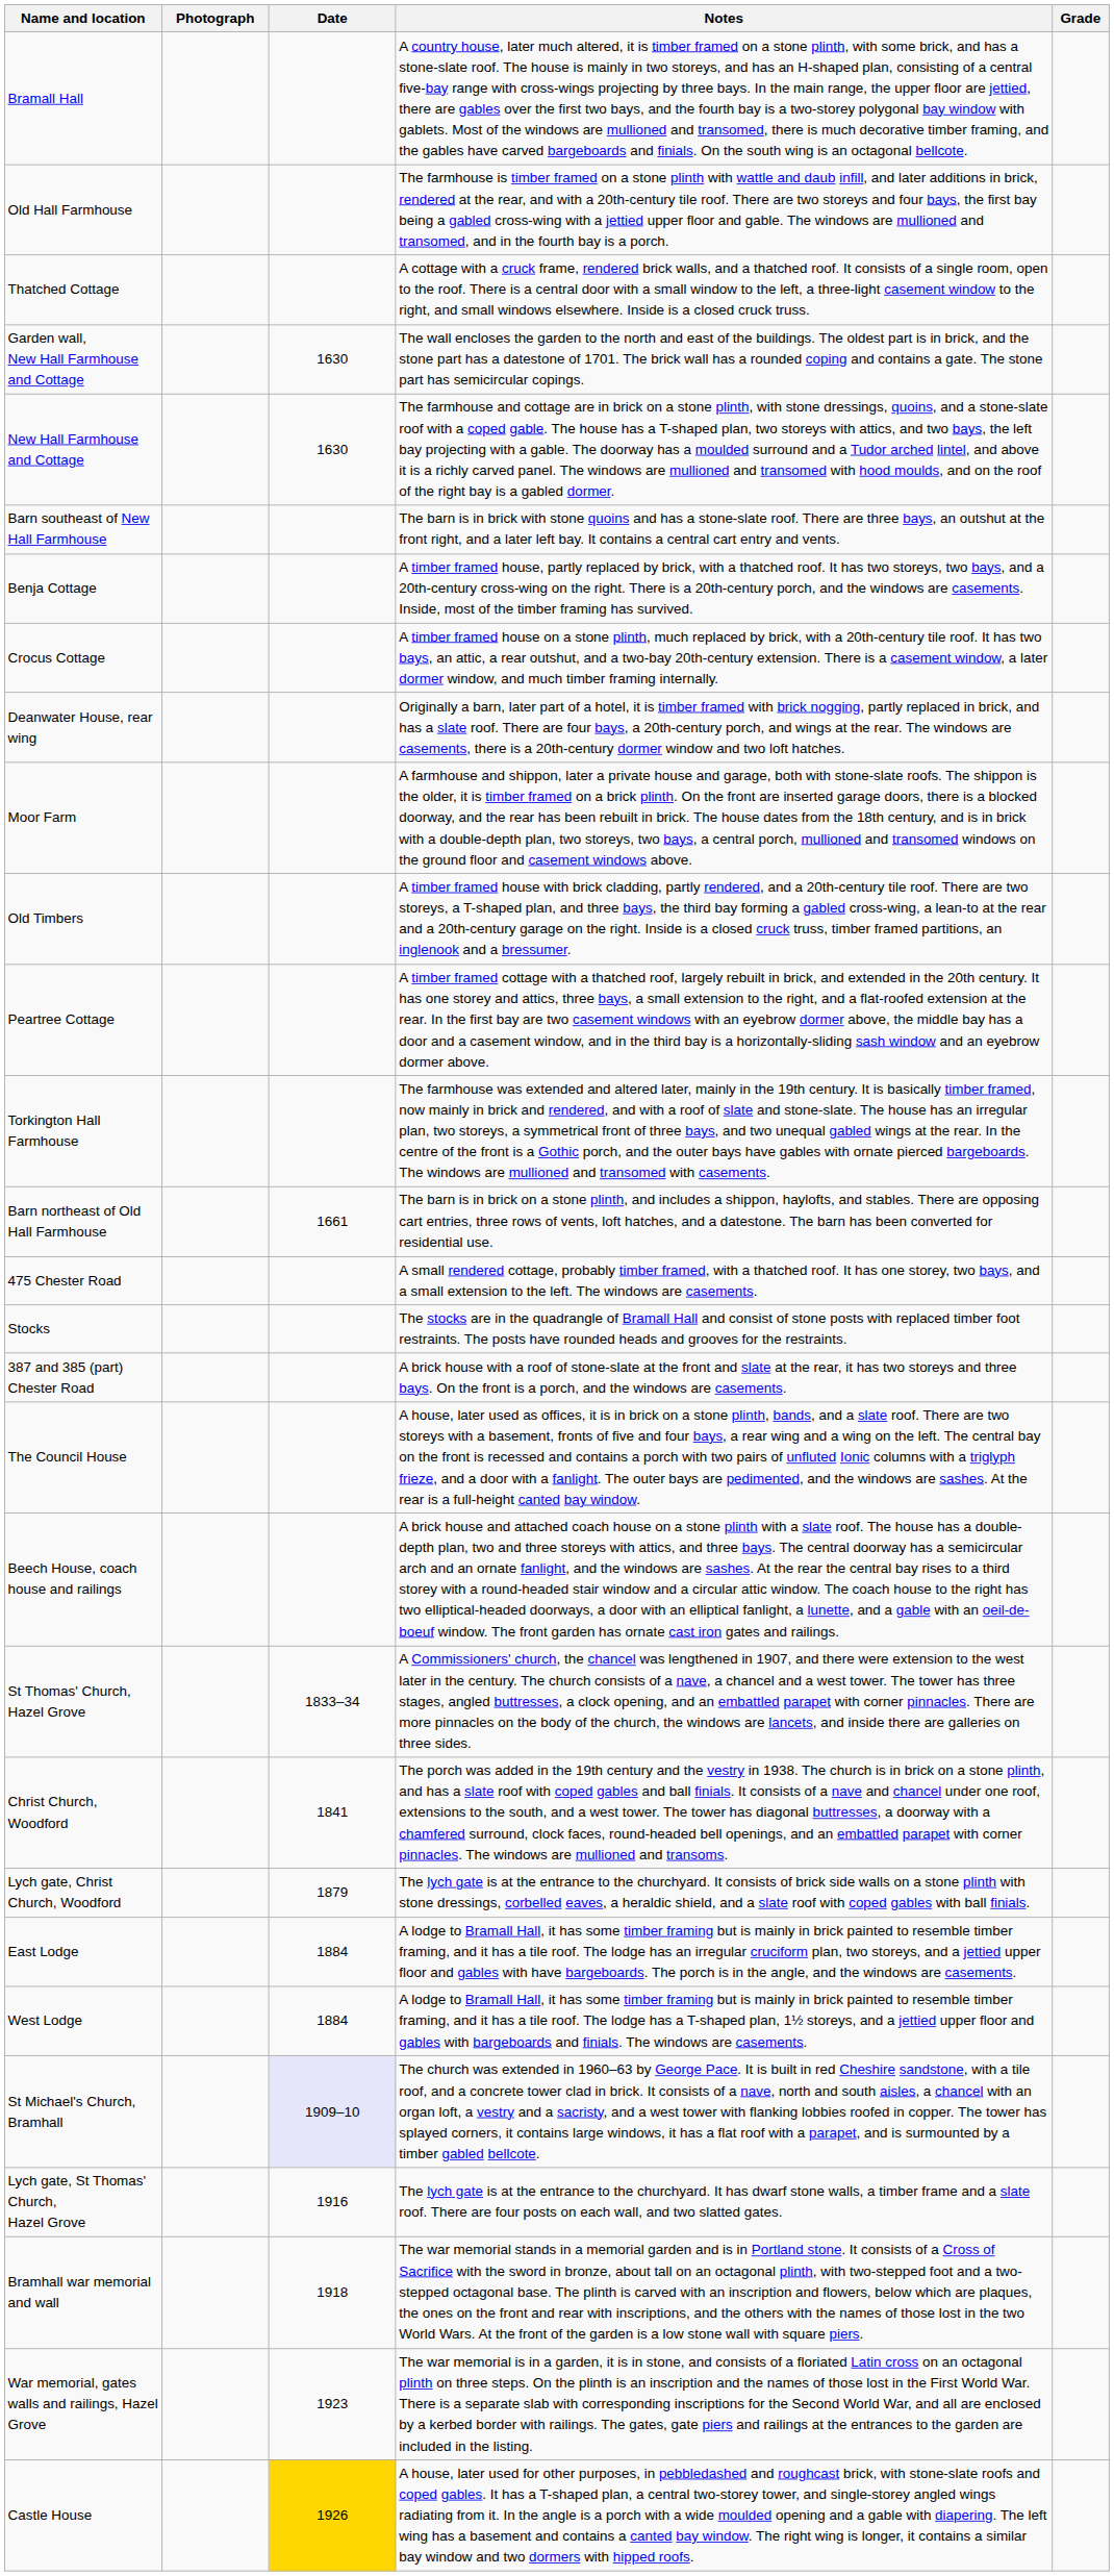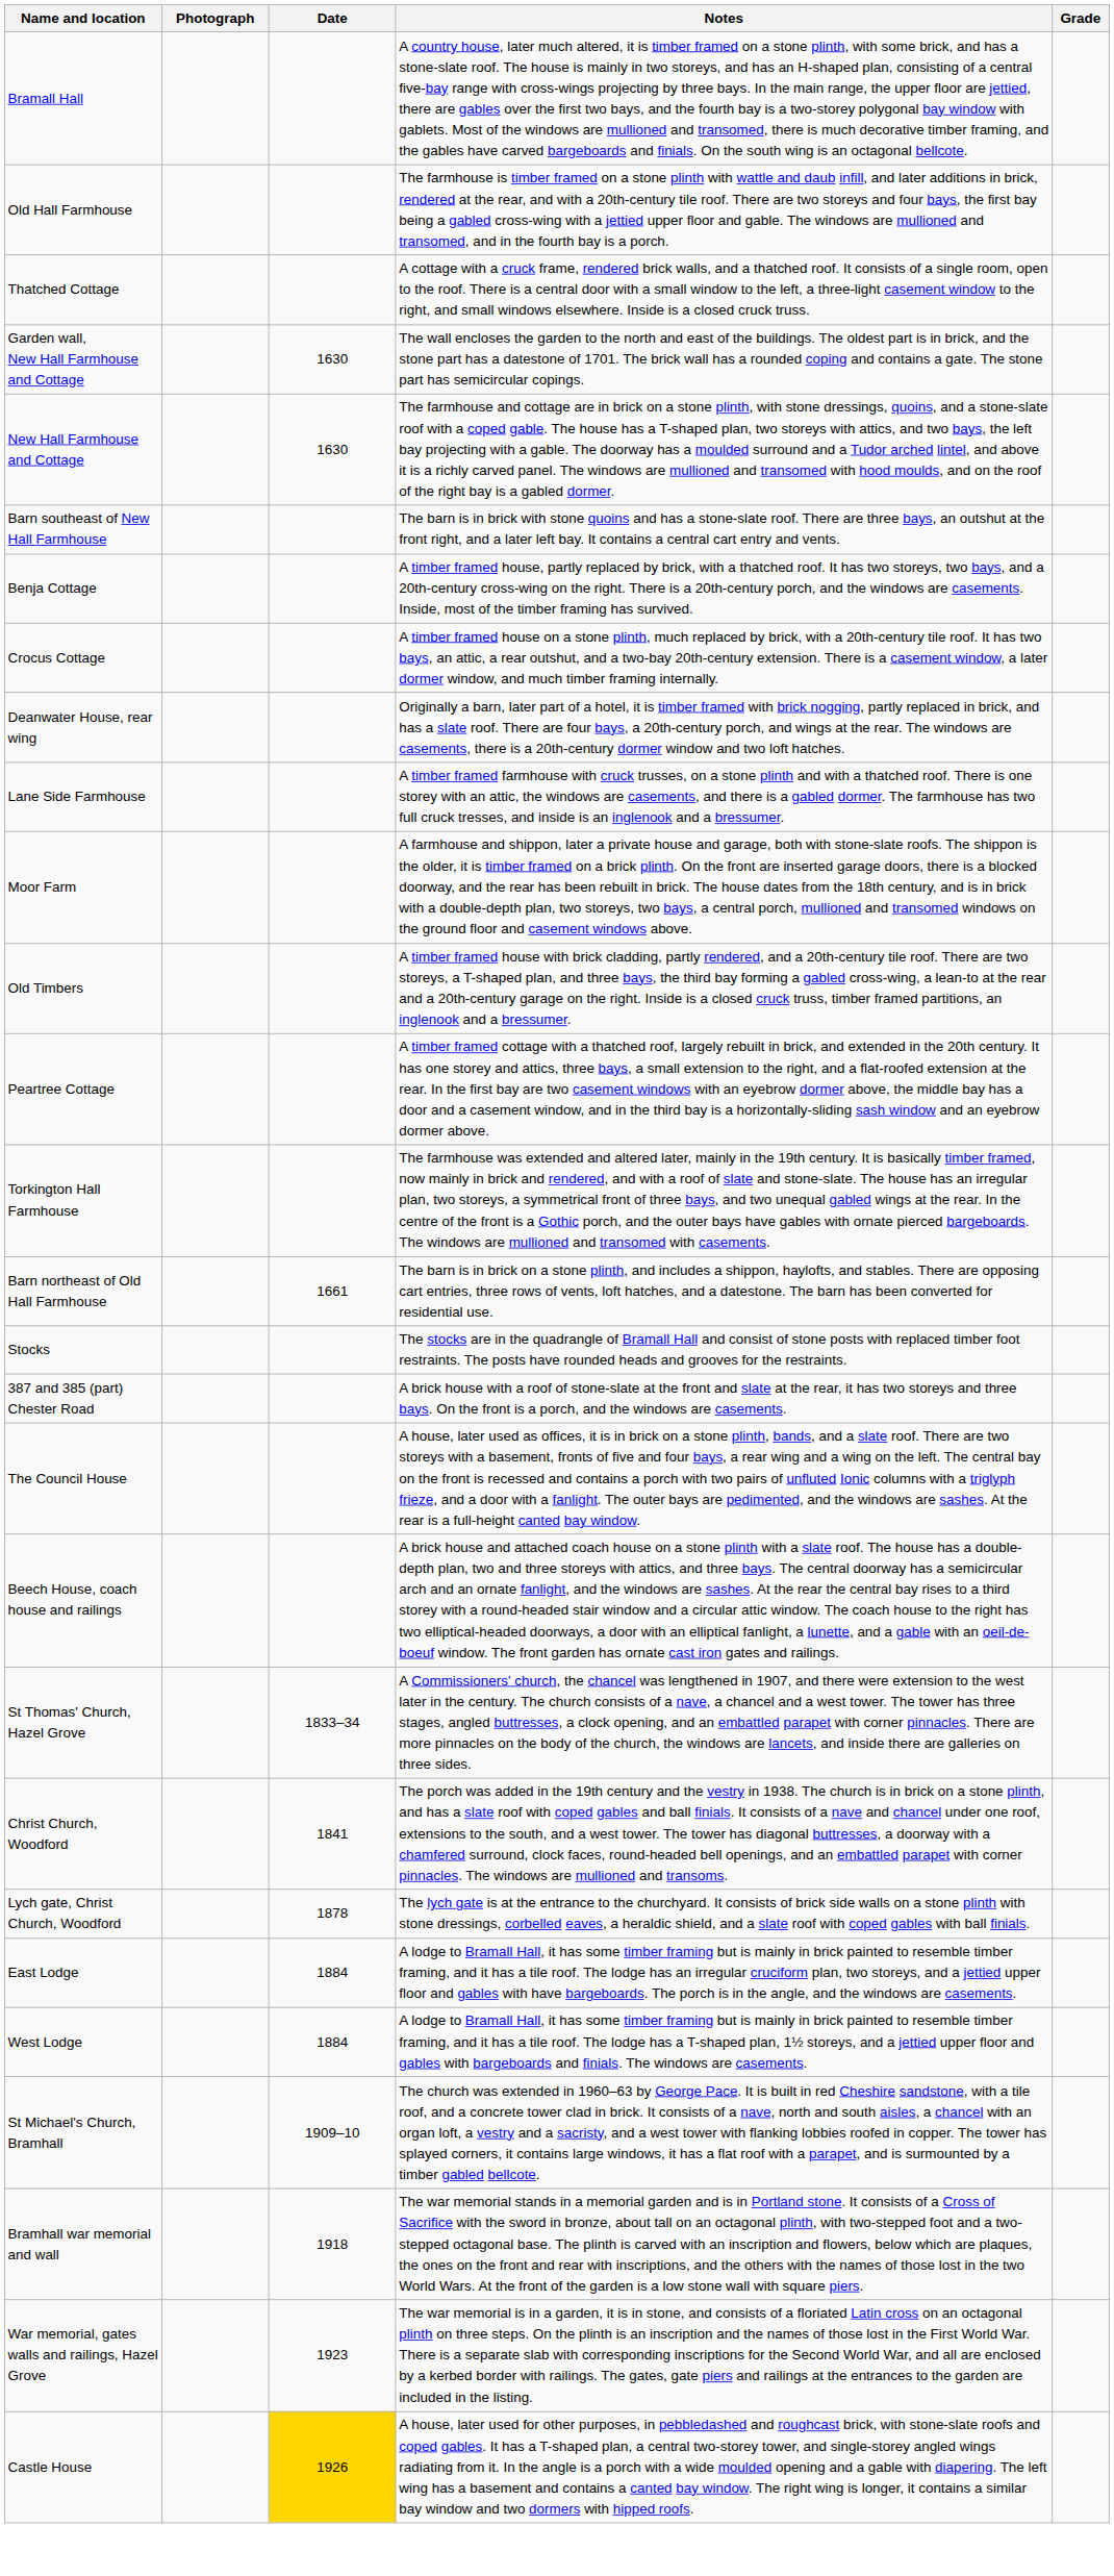+ row: Lane Side Farmhouse | A timber framed farmhouse with cruck trusses, on a stone plinth and with a thatched roof. There is one storey with an attic, the windows are casements, and there is a gabled dormer. The farmhouse has two full cruck tresses, and inside is an inglenook and a bressumer.
- row: 475 Chester Road | A small rendered cottage, probably timber framed, with a thatched roof. It has one storey, two bays, and a small extension to the left. The windows are casements.
Lych gate, Christ Church, Woodford | Date: 1879 -> 1878
St Michael's Church, Bramhall | Date: lavender background -> no background
- row: Lych gate, St Thomas' Church, Hazel Grove | 1916 | The lych gate is at the entrance to the churchyard. It has dwarf stone walls, a timber frame and a slate roof. There are four posts on each wall, and two slatted gates.
